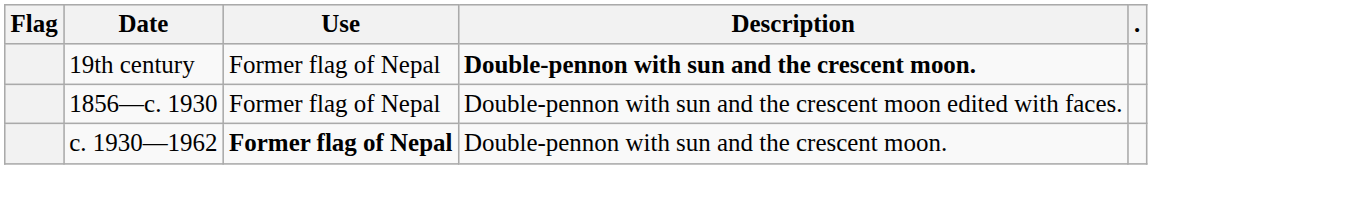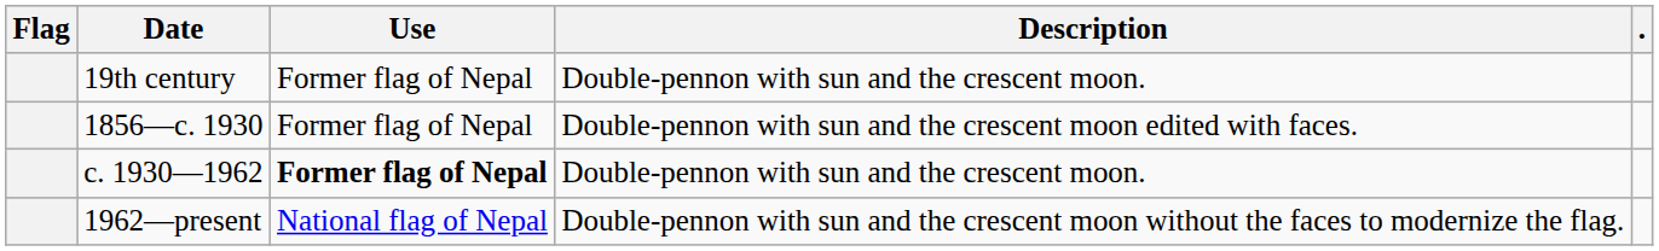19th century | Description: bold -> normal
+ row: 1962—present | National flag of Nepal | Double-pennon with sun and the crescent moon without the faces to modernize the flag.
